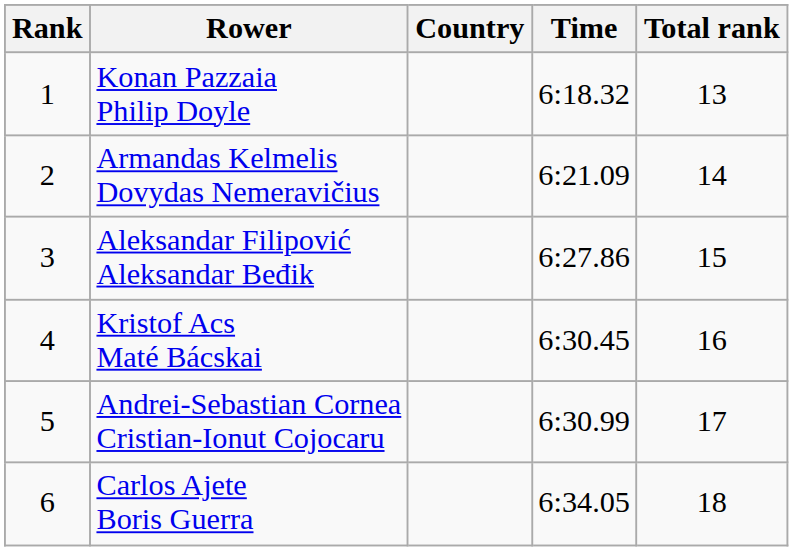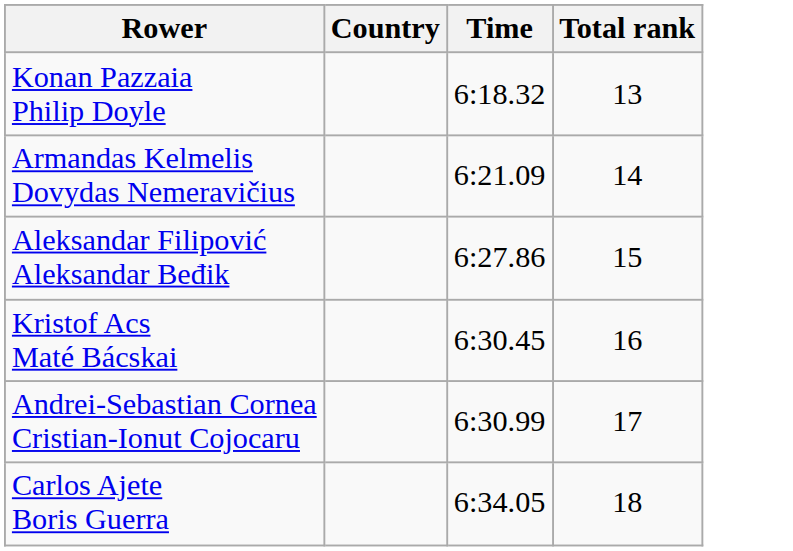- column: Rank | 1 | 2 | 3 | 4 | 5 | 6
